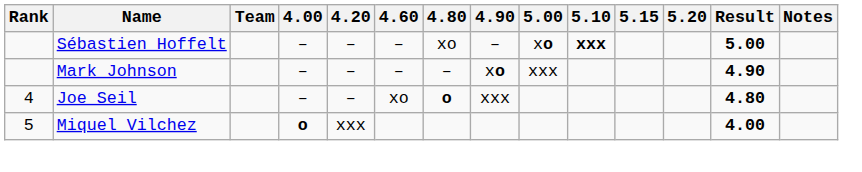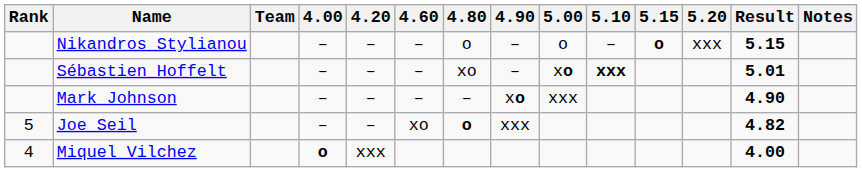+ row: Nikandros Stylianou | – | – | – | o | – | o | – | o | xxx | 5.15
Sébastien Hoffelt | Result: 5.00 -> 5.01
Joe Seil | Rank: 4 -> 5
Joe Seil | Result: 4.80 -> 4.82
Miquel Vilchez | Rank: 5 -> 4
